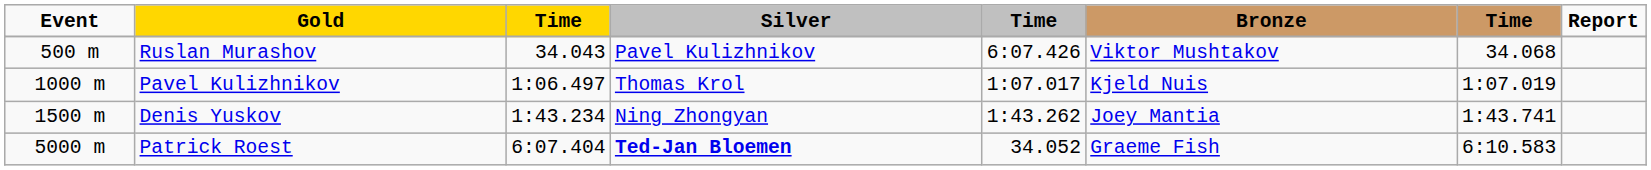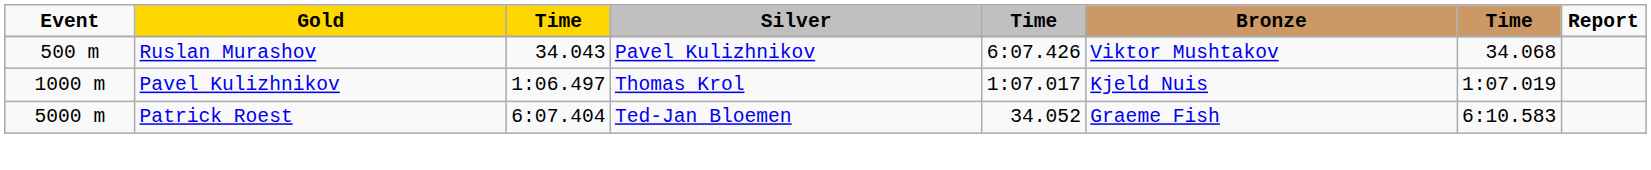- row: 1500 m | Denis Yuskov | 1:43.234 | Ning Zhongyan | 1:43.262 | Joey Mantia | 1:43.741
Patrick Roest | Silver: bold -> normal
